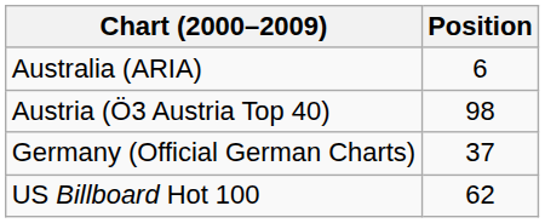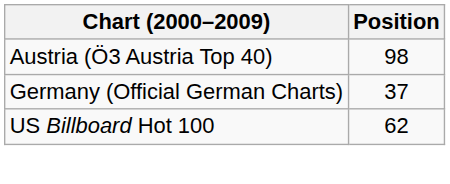- row: Australia (ARIA) | 6
